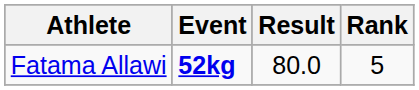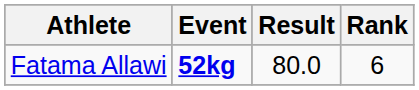Fatama Allawi | Rank: 5 -> 6
